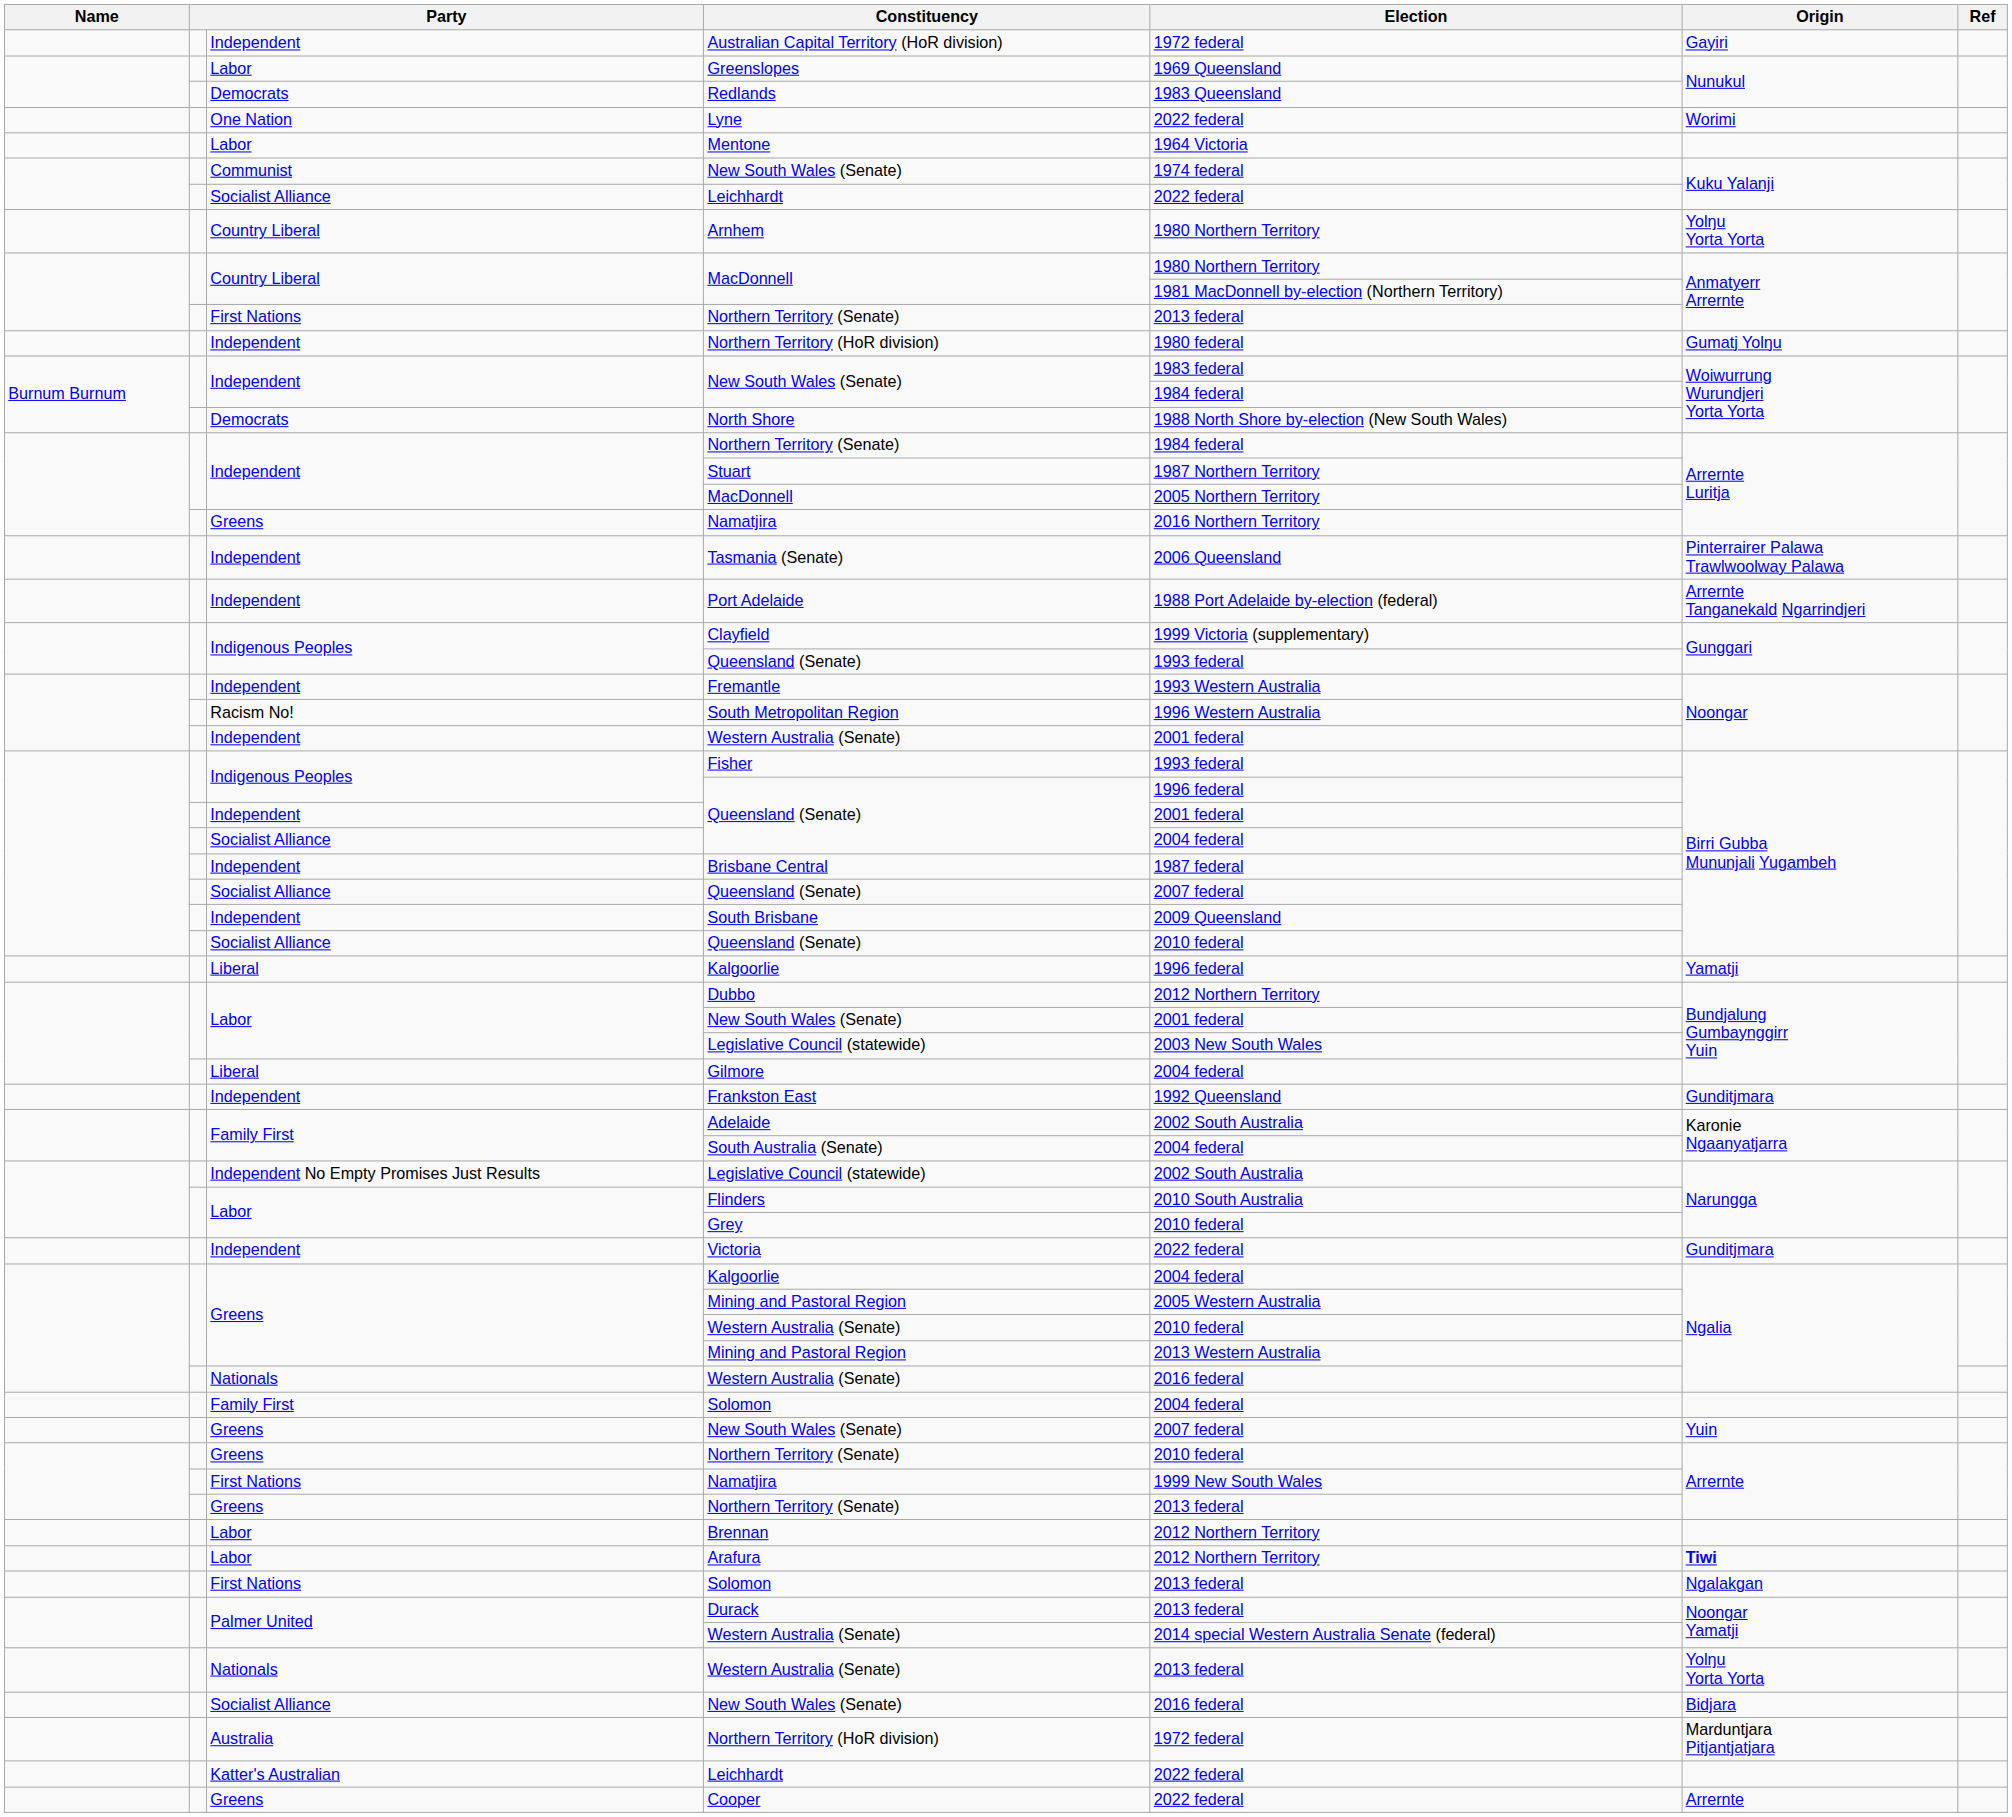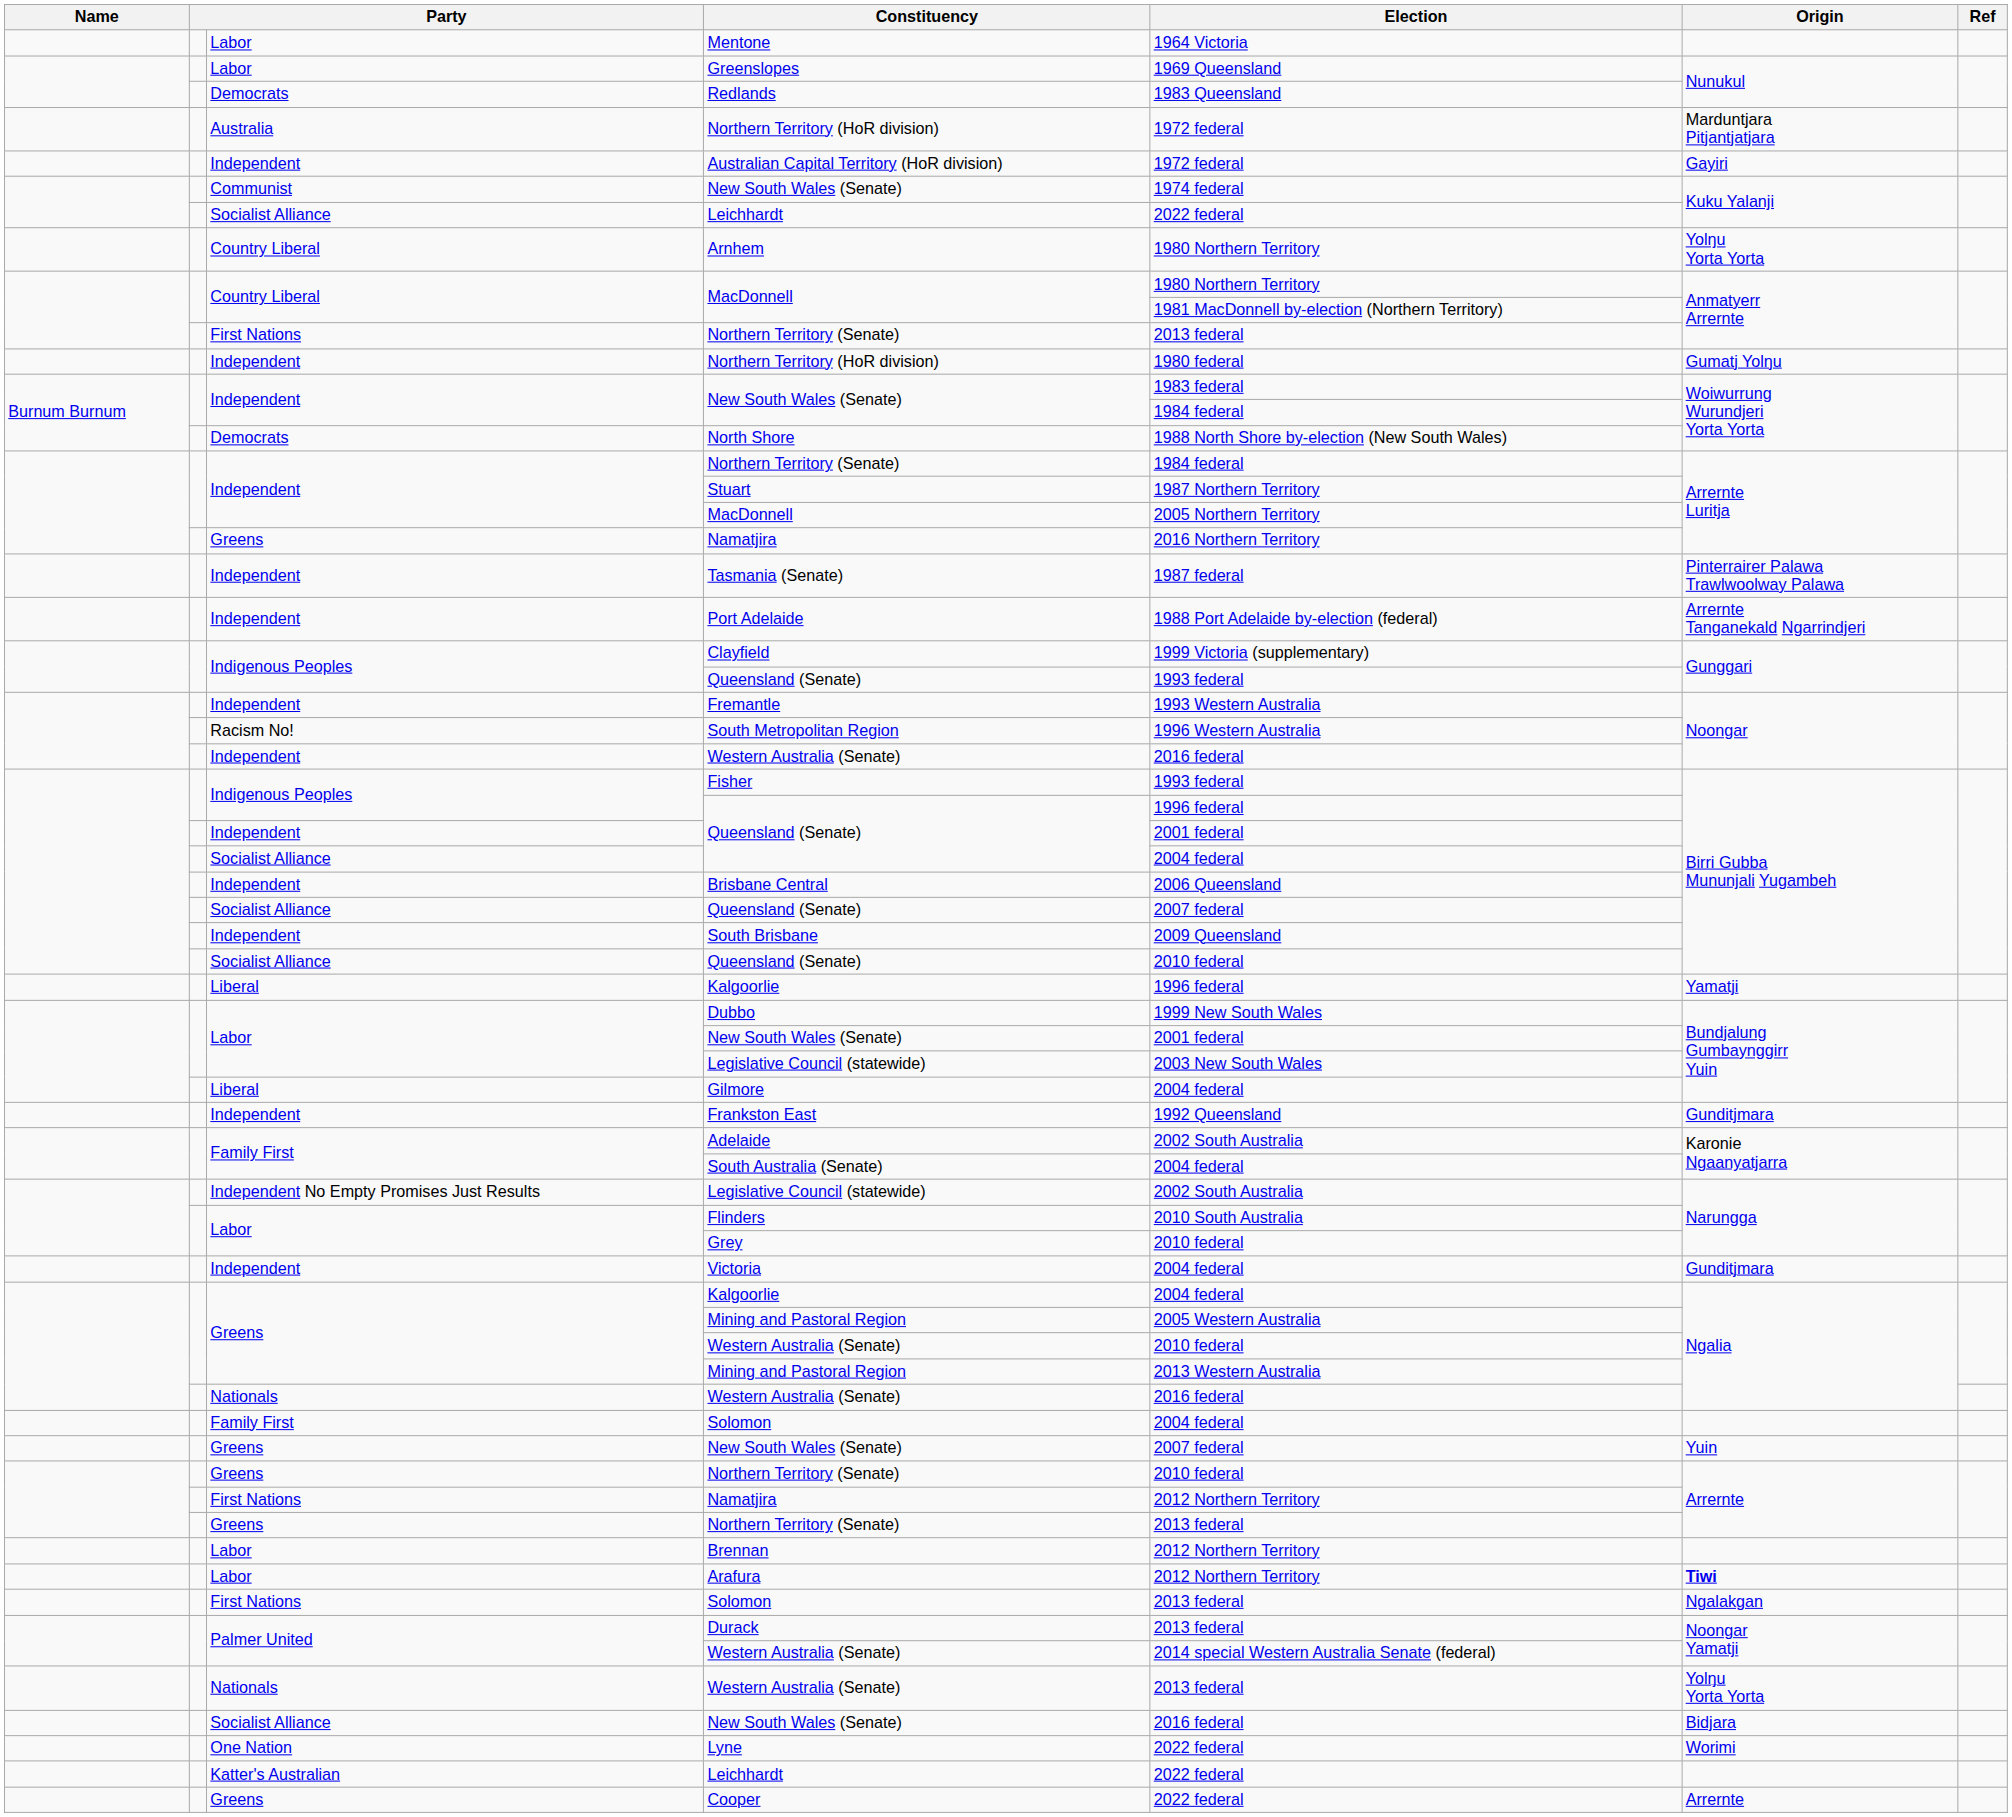rows swapped: Mentone <-> Australian Capital Territory (HoR division)
rows swapped: Australia / Northern Territory (HoR division) <-> Lyne
Tasmania (Senate) | Election: 2006 Queensland -> 1987 federal
Independent / Western Australia (Senate) | Election: 2001 federal -> 2016 federal
Brisbane Central | Election: 1987 federal -> 2006 Queensland
Dubbo | Election: 2012 Northern Territory -> 1999 New South Wales
Victoria | Election: 2022 federal -> 2004 federal
First Nations / Namatjira | Election: 1999 New South Wales -> 2012 Northern Territory
